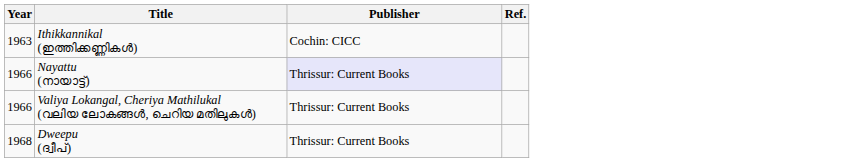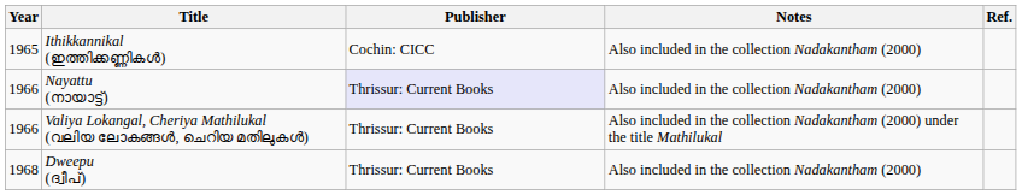+ column: Notes | Also included in the collection Nadakantham (2000) | Also included in the collection Nadakantham (2000) | Also included in the collection Nadakantham (2000) under the title Mathilukal | Also included in the collection Nadakantham (2000)
Ithikkannikal (ഇത്തിക്കണ്ണികൾ) | Year: 1963 -> 1965
